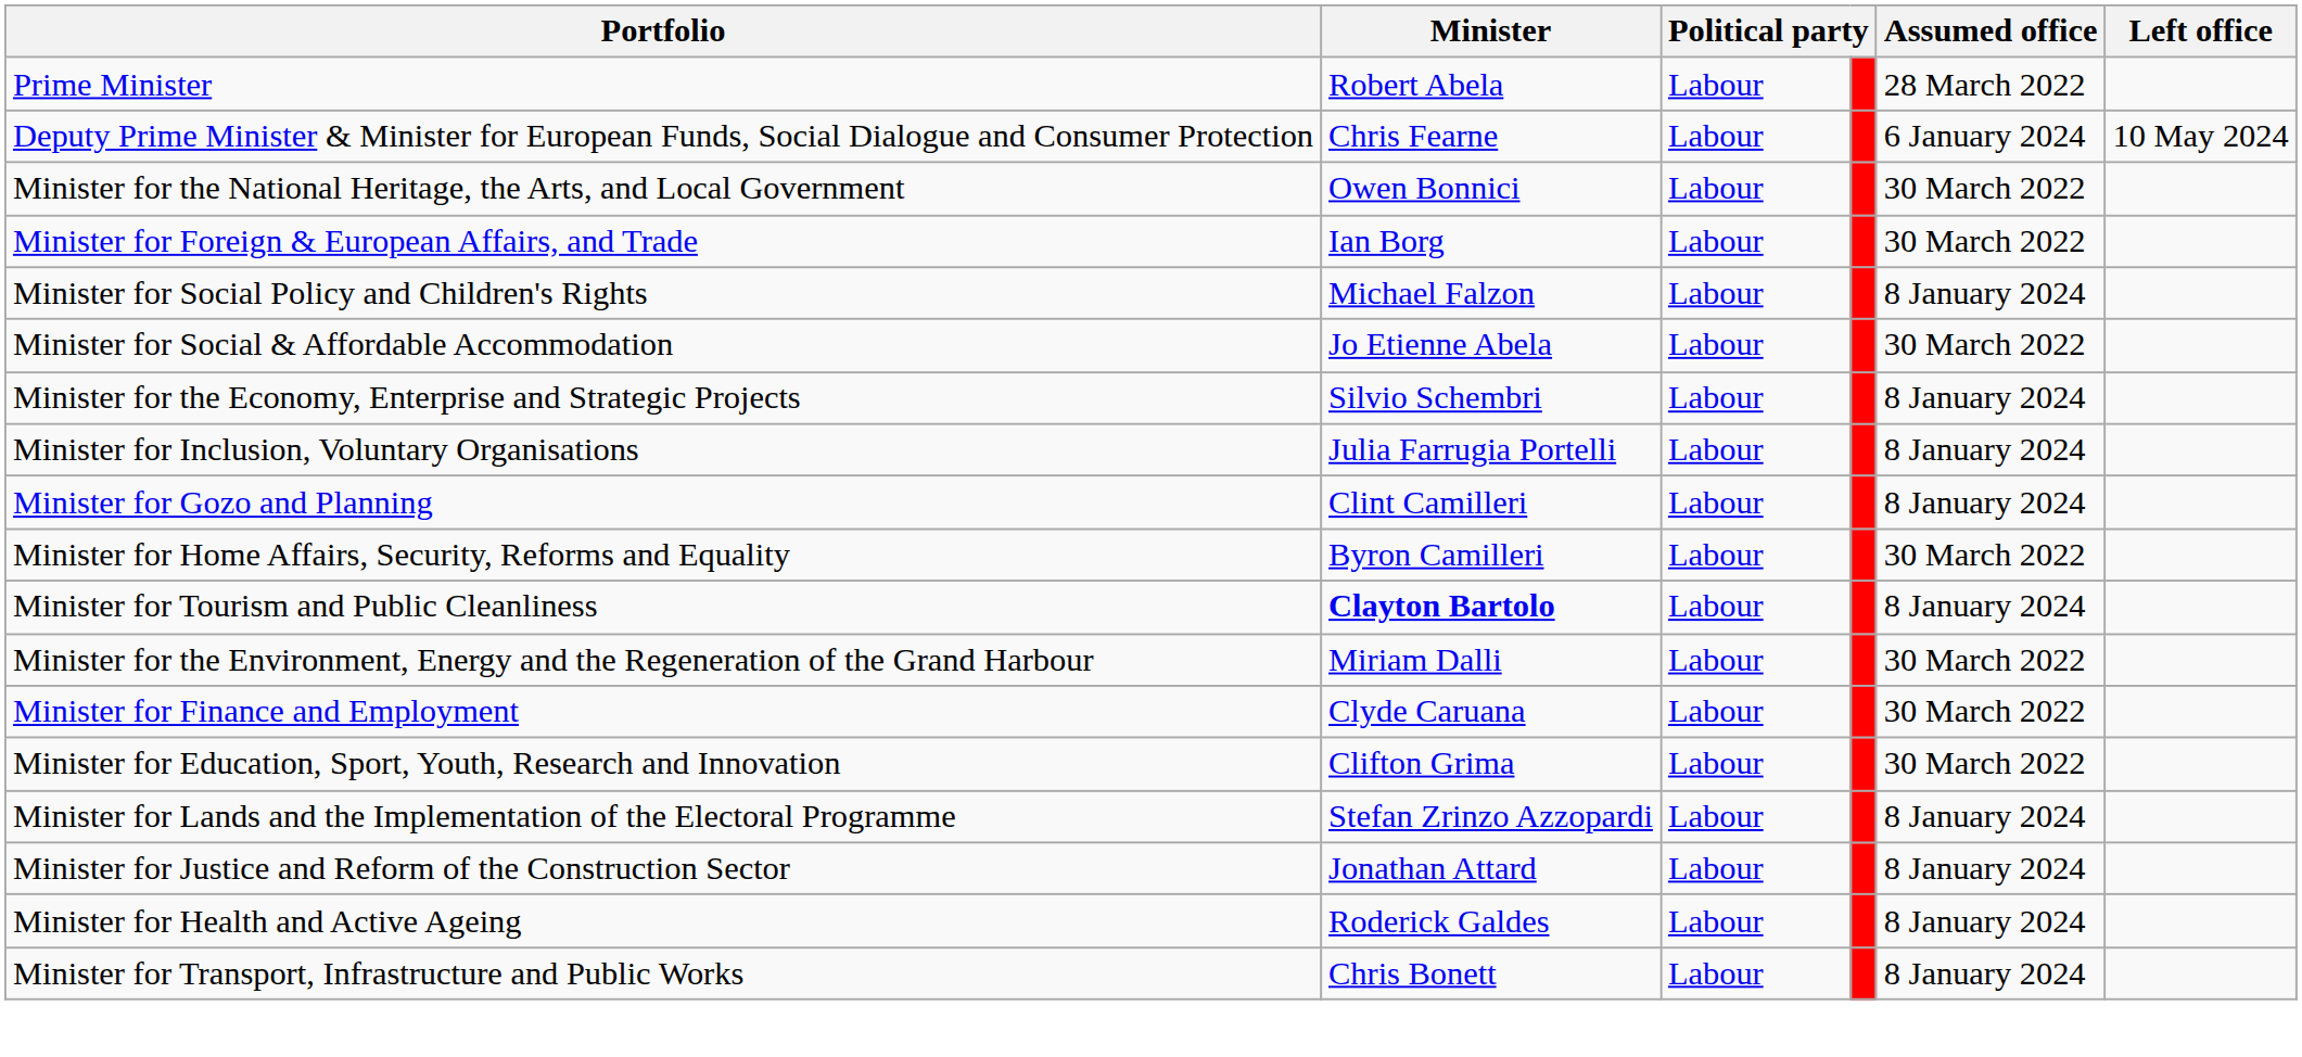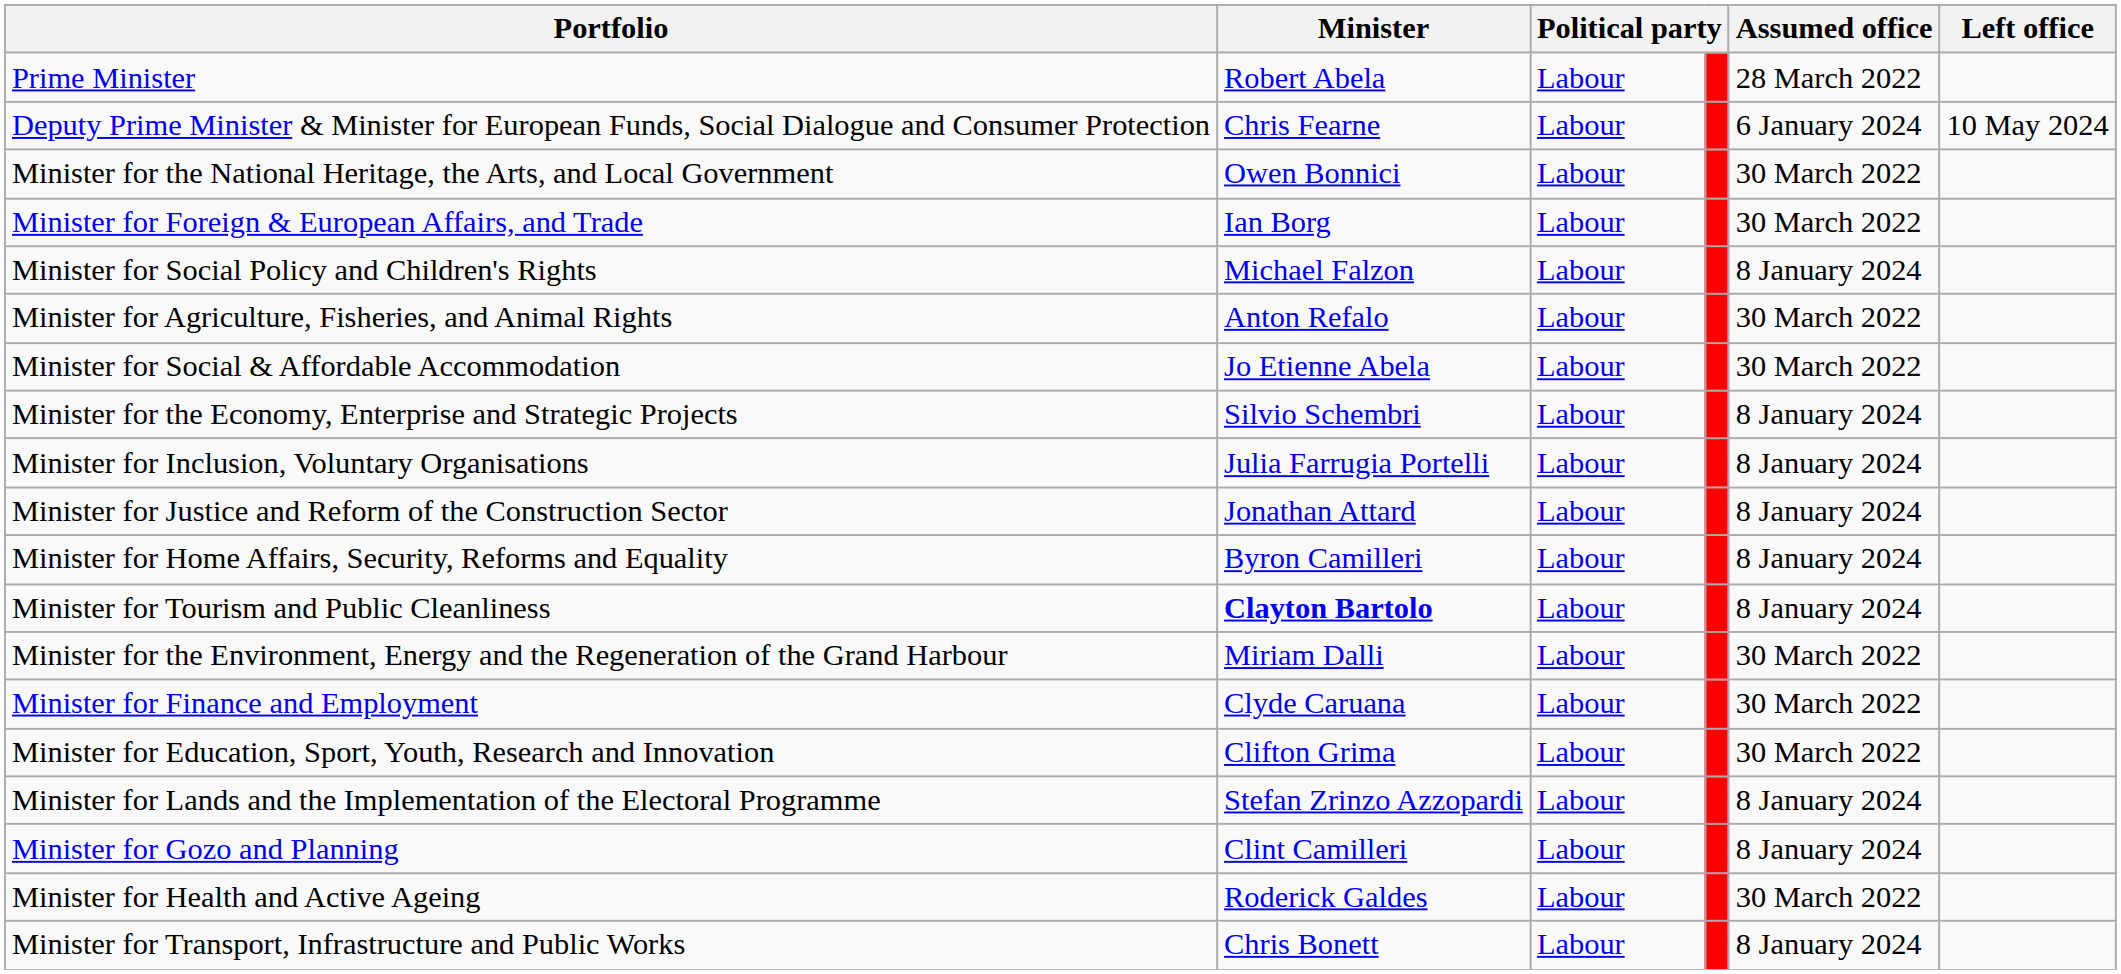+ row: Minister for Agriculture, Fisheries, and Animal Rights | Anton Refalo | Labour | 30 March 2022
rows swapped: Minister for Gozo and Planning <-> Minister for Justice and Reform of the Construction Sector
Minister for Home Affairs, Security, Reforms and Equality | Assumed office: 30 March 2022 -> 8 January 2024
Minister for Health and Active Ageing | Assumed office: 8 January 2024 -> 30 March 2022
